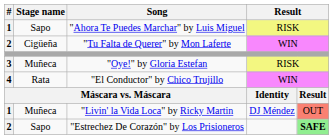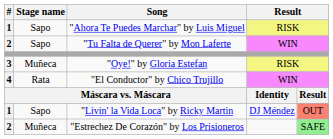"Tu Falta de Querer" by Mon Laferte | Stage name: Cigüeña -> Sapo
"Livin' la Vida Loca" by Ricky Martin | Stage name: Muñeca -> Sapo
"Estrechez De Corazón" by Los Prisioneros | Stage name: Sapo -> Muñeca
"Estrechez De Corazón" by Los Prisioneros | column 5: bold -> normal
